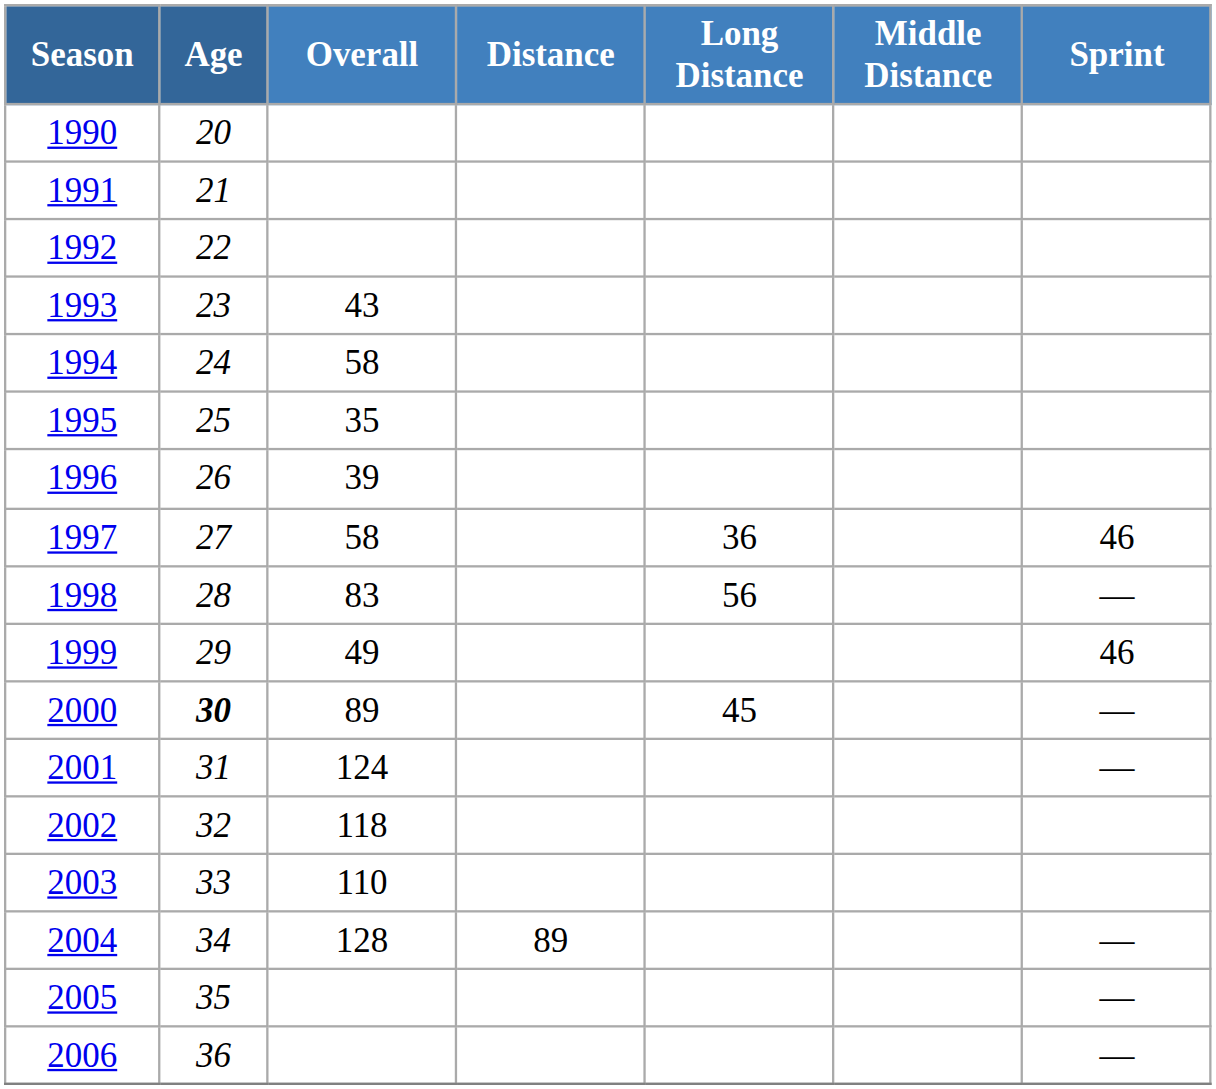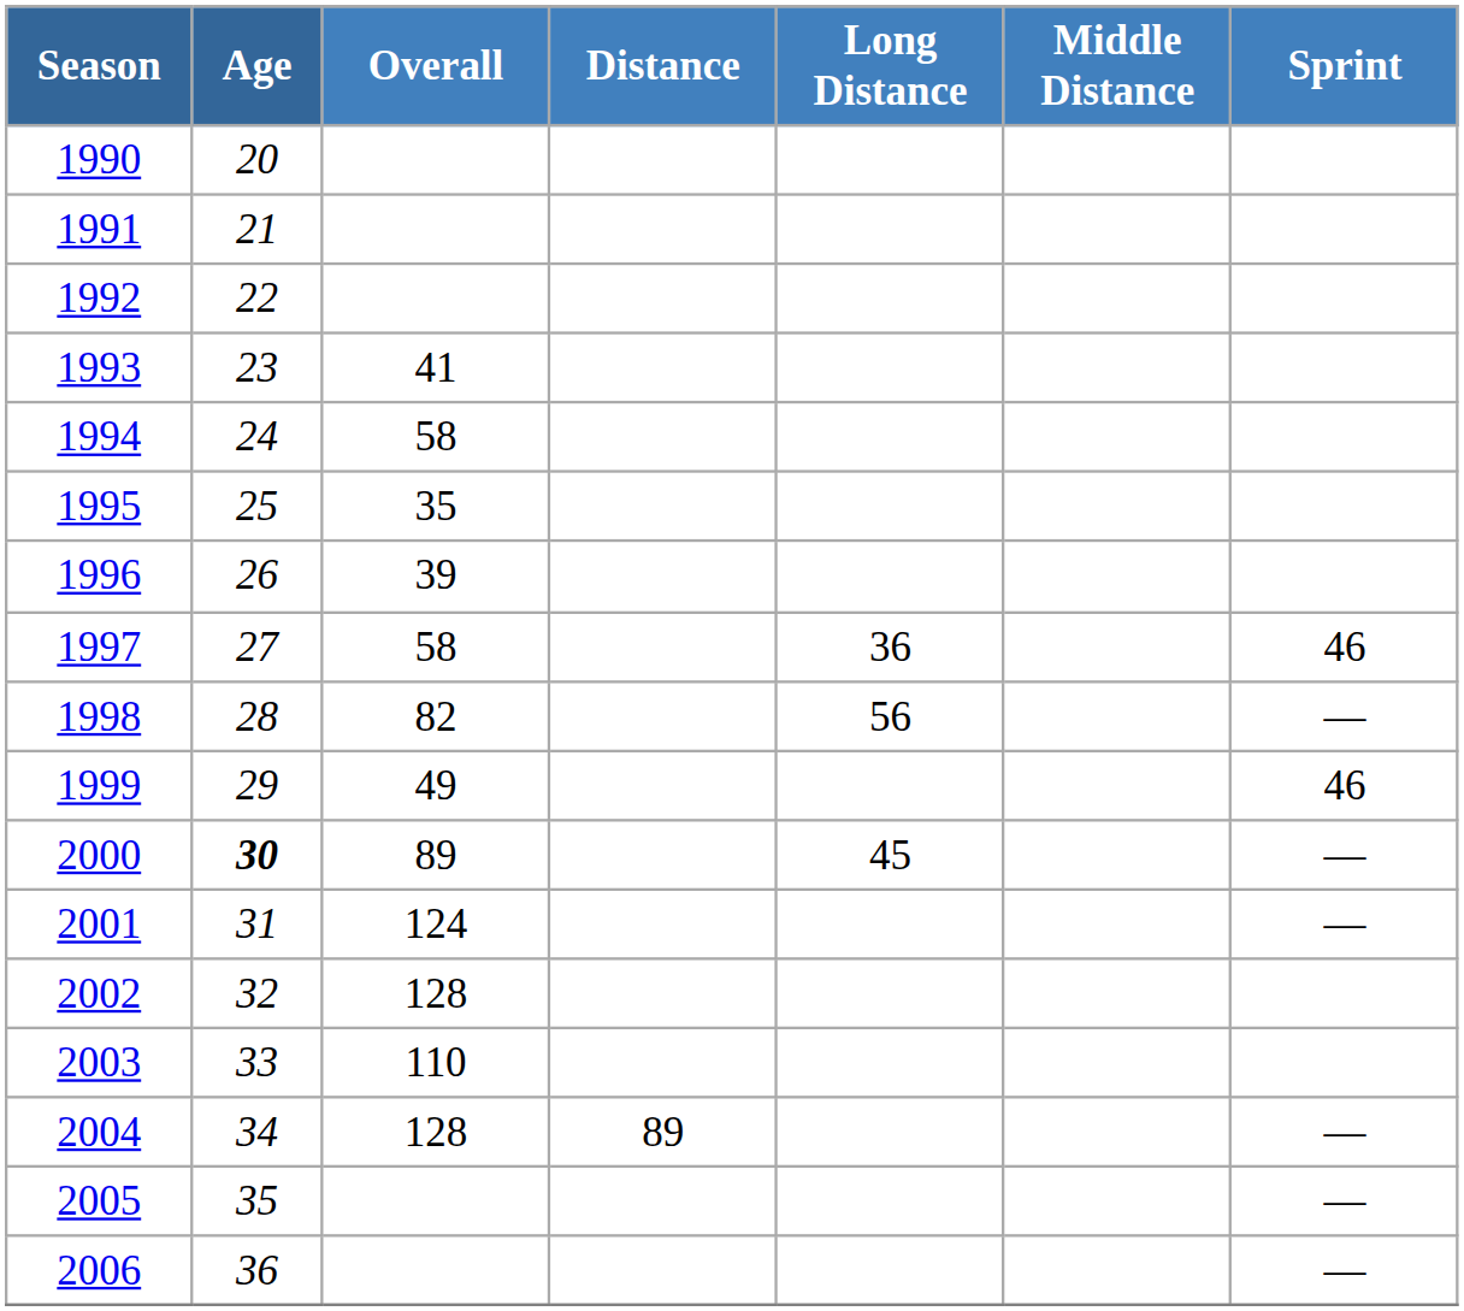1993 | Overall: 43 -> 41
1998 | Overall: 83 -> 82
2002 | Overall: 118 -> 128
